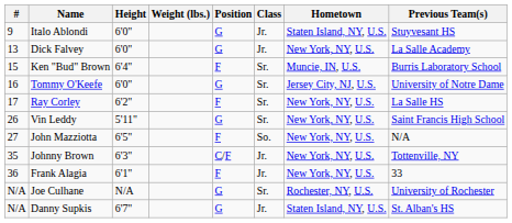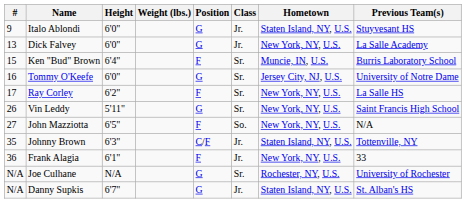Johnny Brown | Hometown: New York, NY, U.S. -> Staten Island, NY, U.S.
